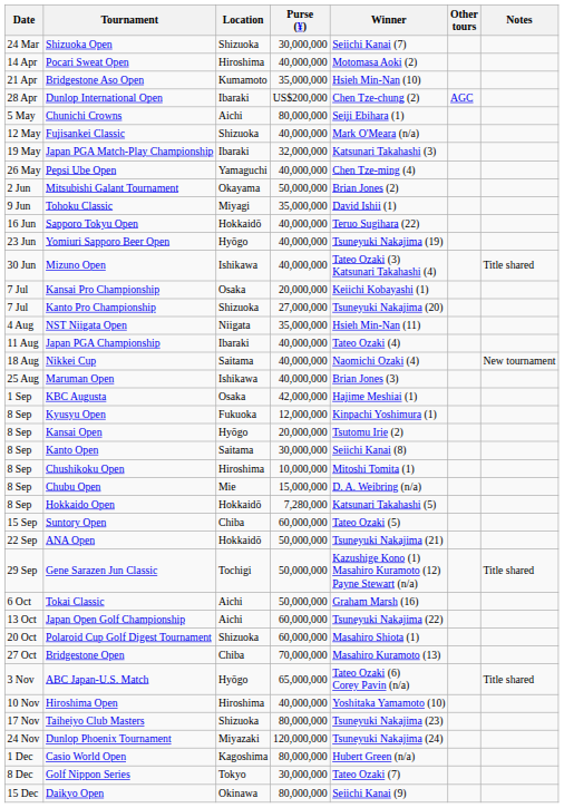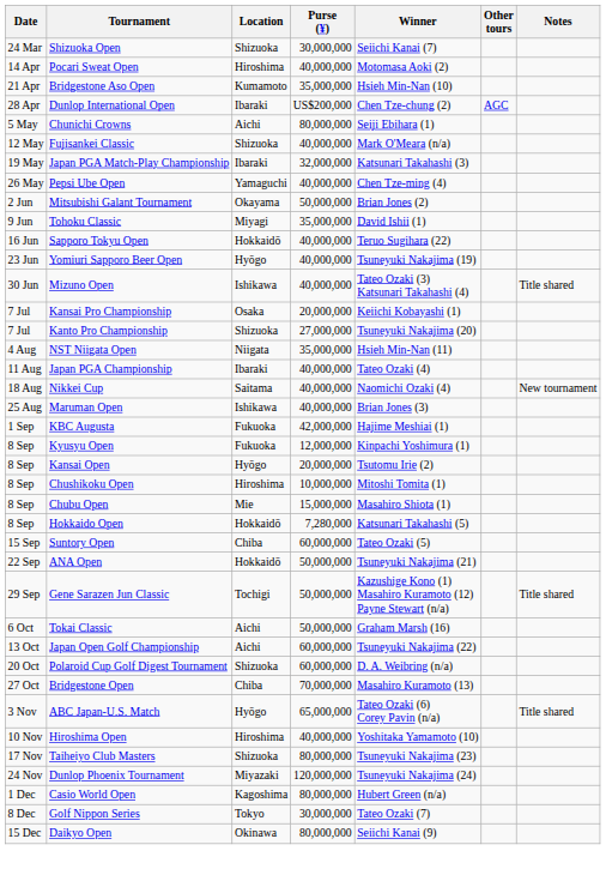KBC Augusta | Location: Osaka -> Fukuoka
- row: 8 Sep | Kanto Open | Saitama | 30,000,000 | Seiichi Kanai (8)
Chubu Open | Winner: D. A. Weibring (n/a) -> Masahiro Shiota (1)
Polaroid Cup Golf Digest Tournament | Winner: Masahiro Shiota (1) -> D. A. Weibring (n/a)
